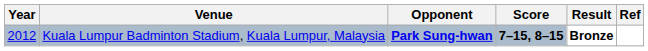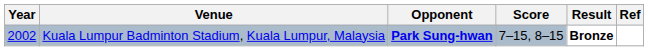Kuala Lumpur Badminton Stadium, Kuala Lumpur, Malaysia | Year: 2012 -> 2002
Kuala Lumpur Badminton Stadium, Kuala Lumpur, Malaysia | Score: bold -> normal
